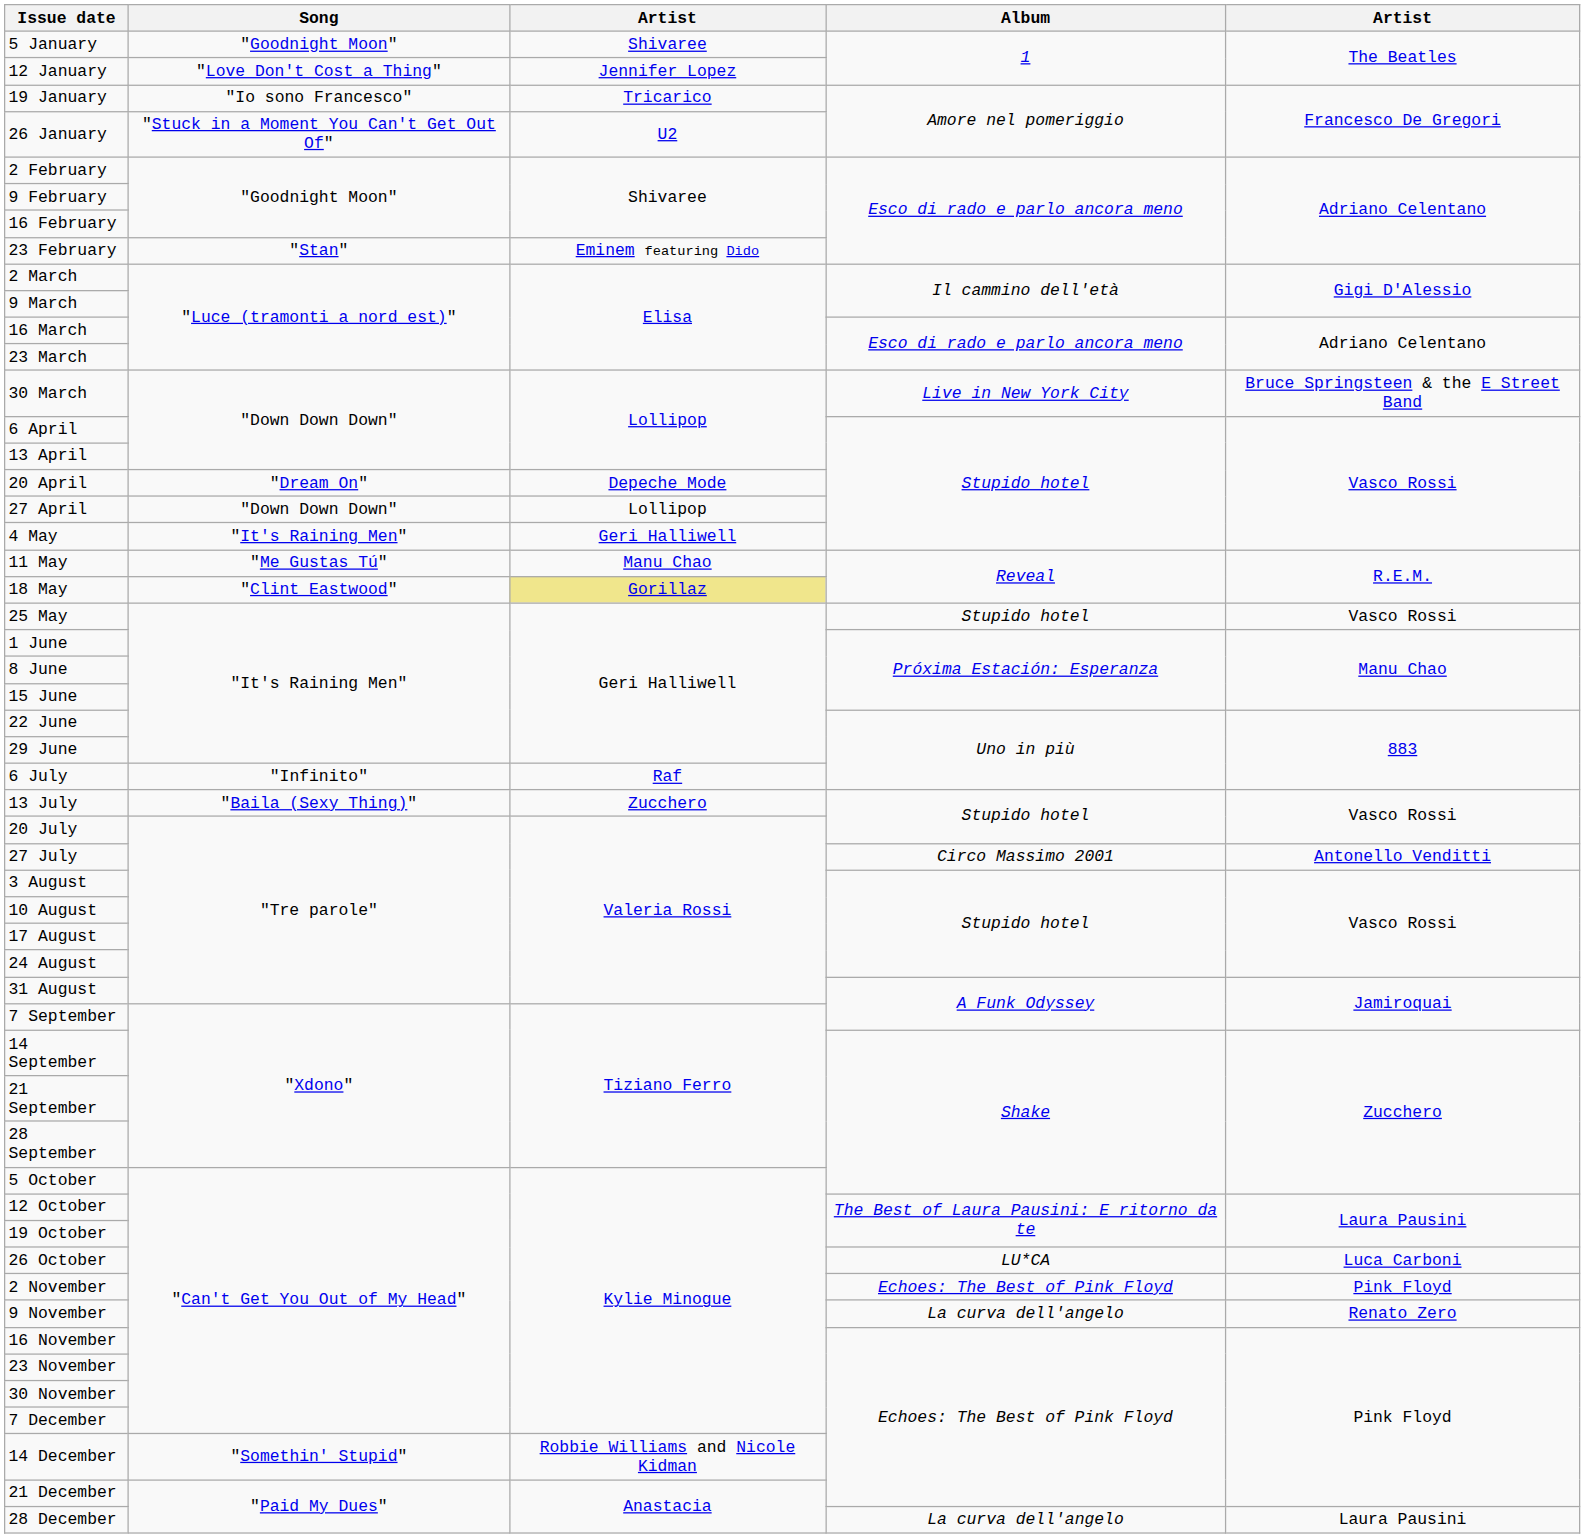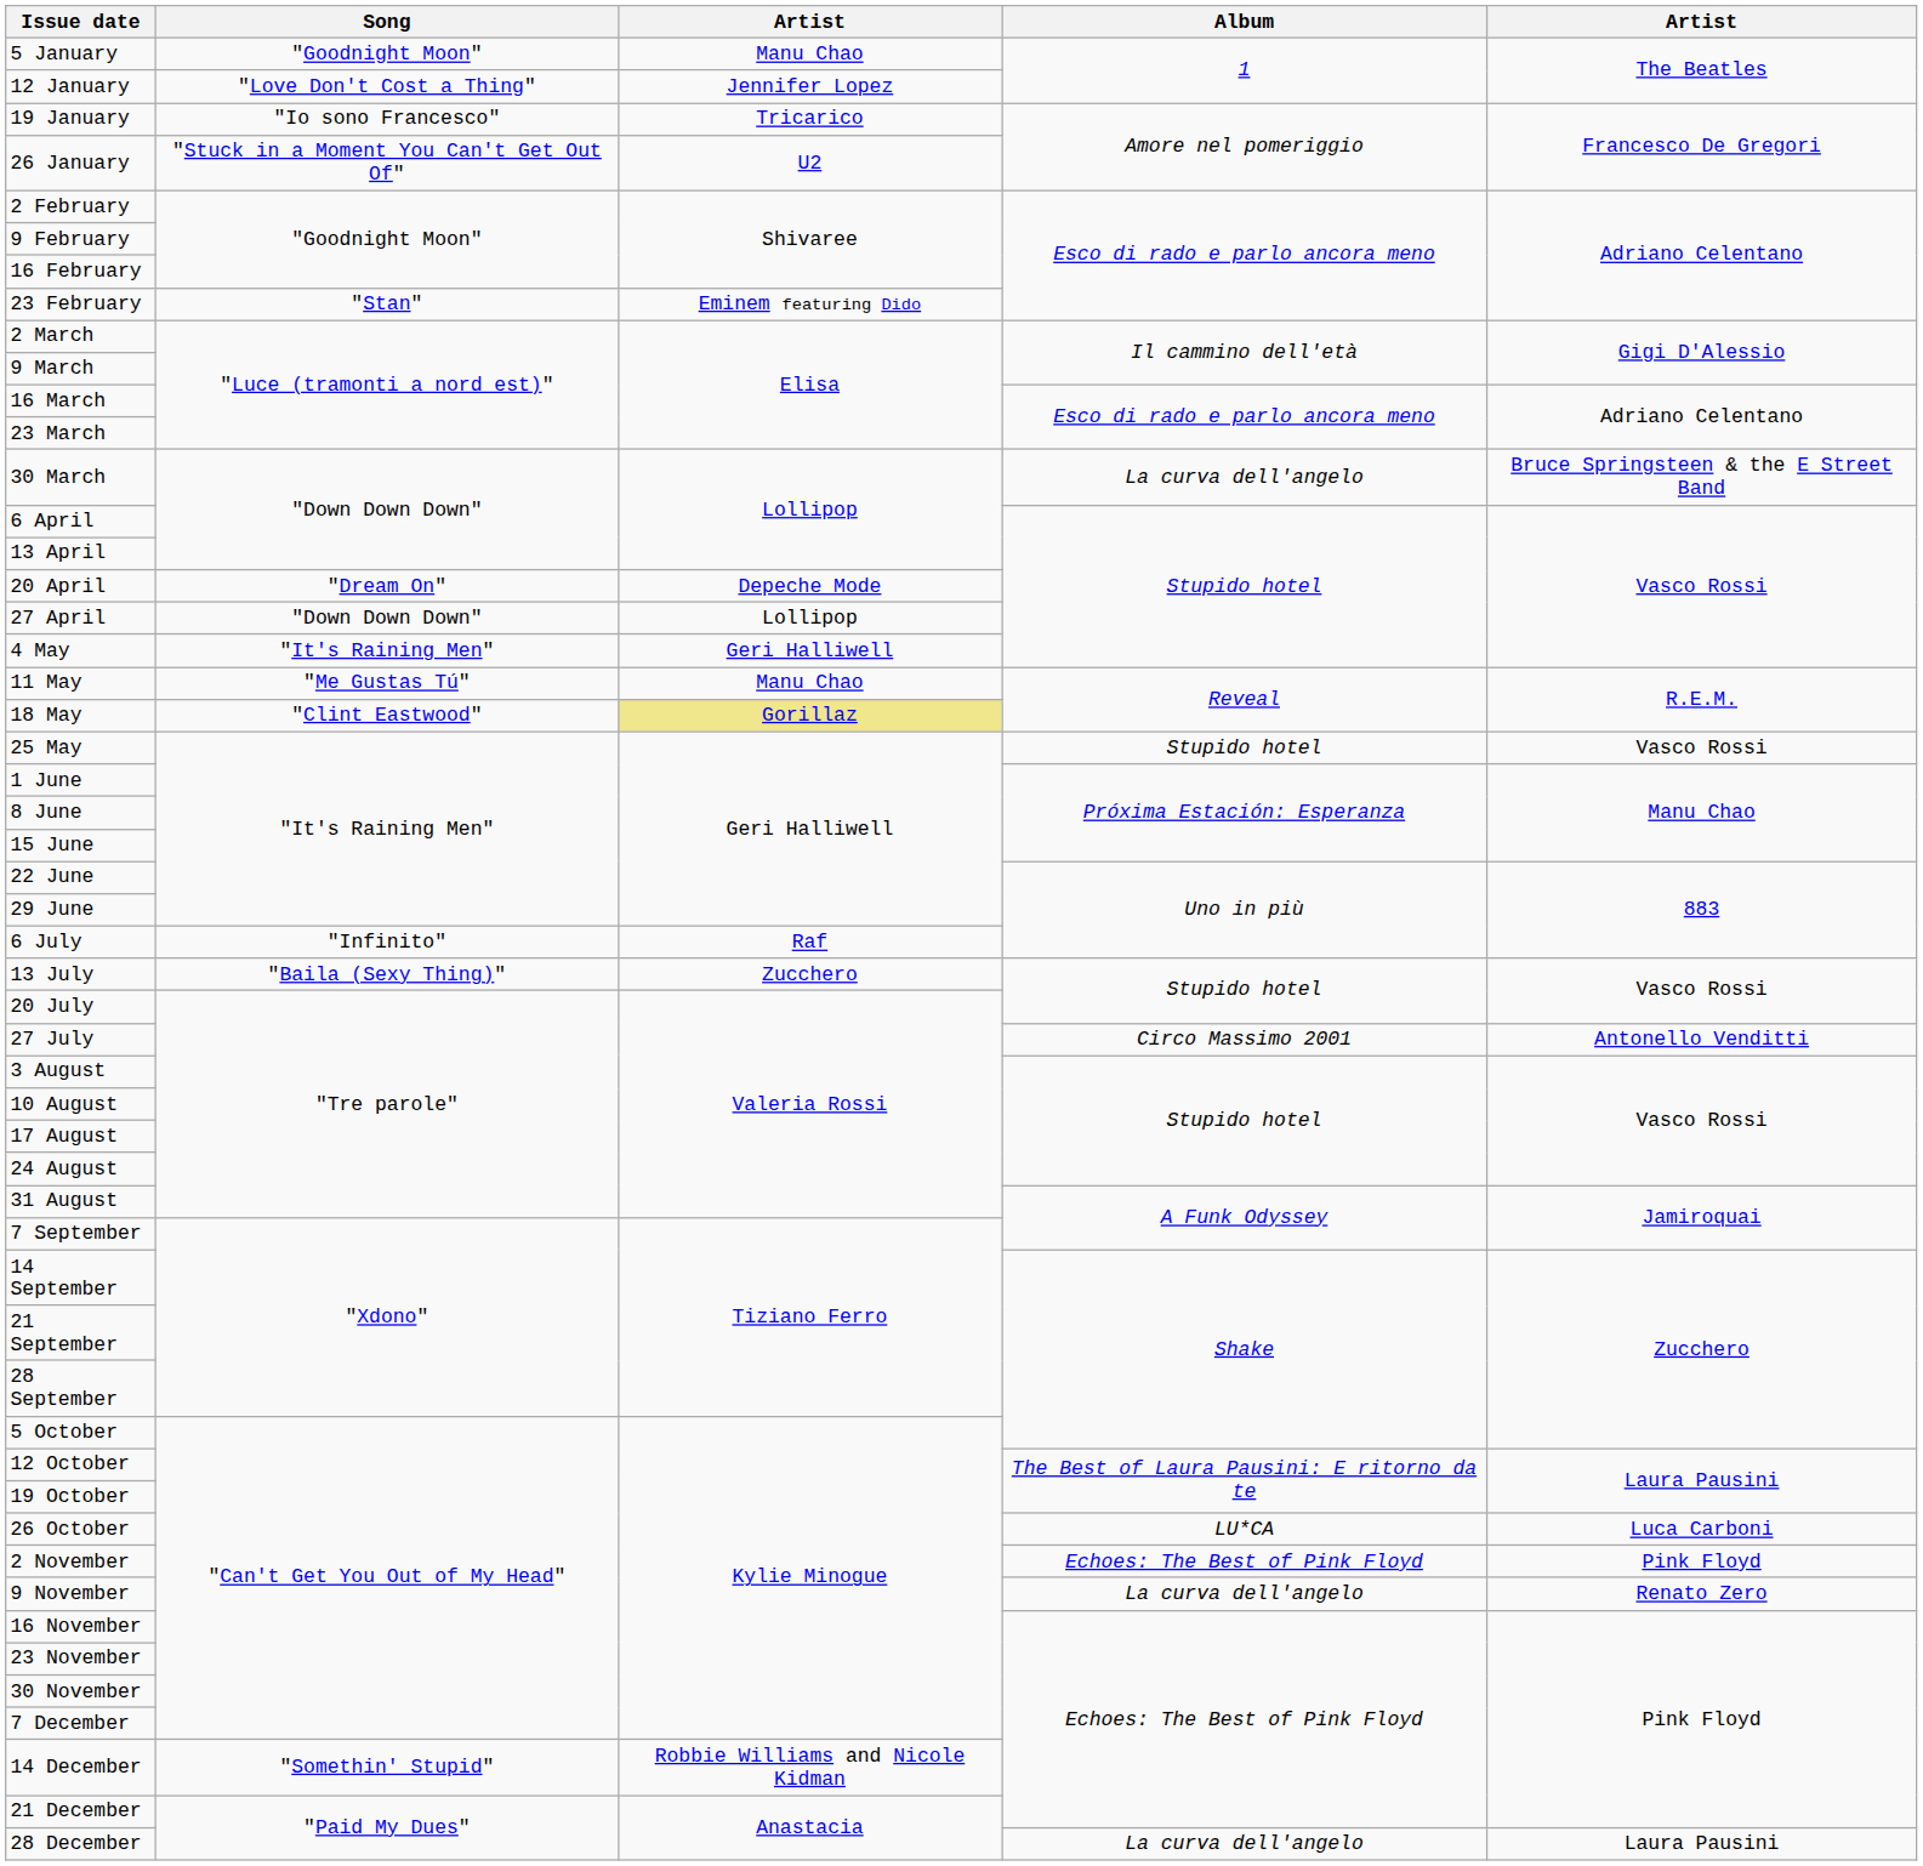5 January | column 3: Shivaree -> Manu Chao
30 March | Album: Live in New York City -> La curva dell'angelo
